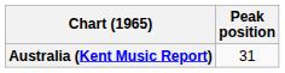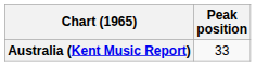Australia (Kent Music Report) | Peak position: 31 -> 33
